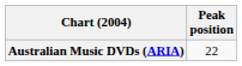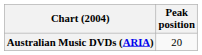Australian Music DVDs (ARIA) | Peak position: 22 -> 20
